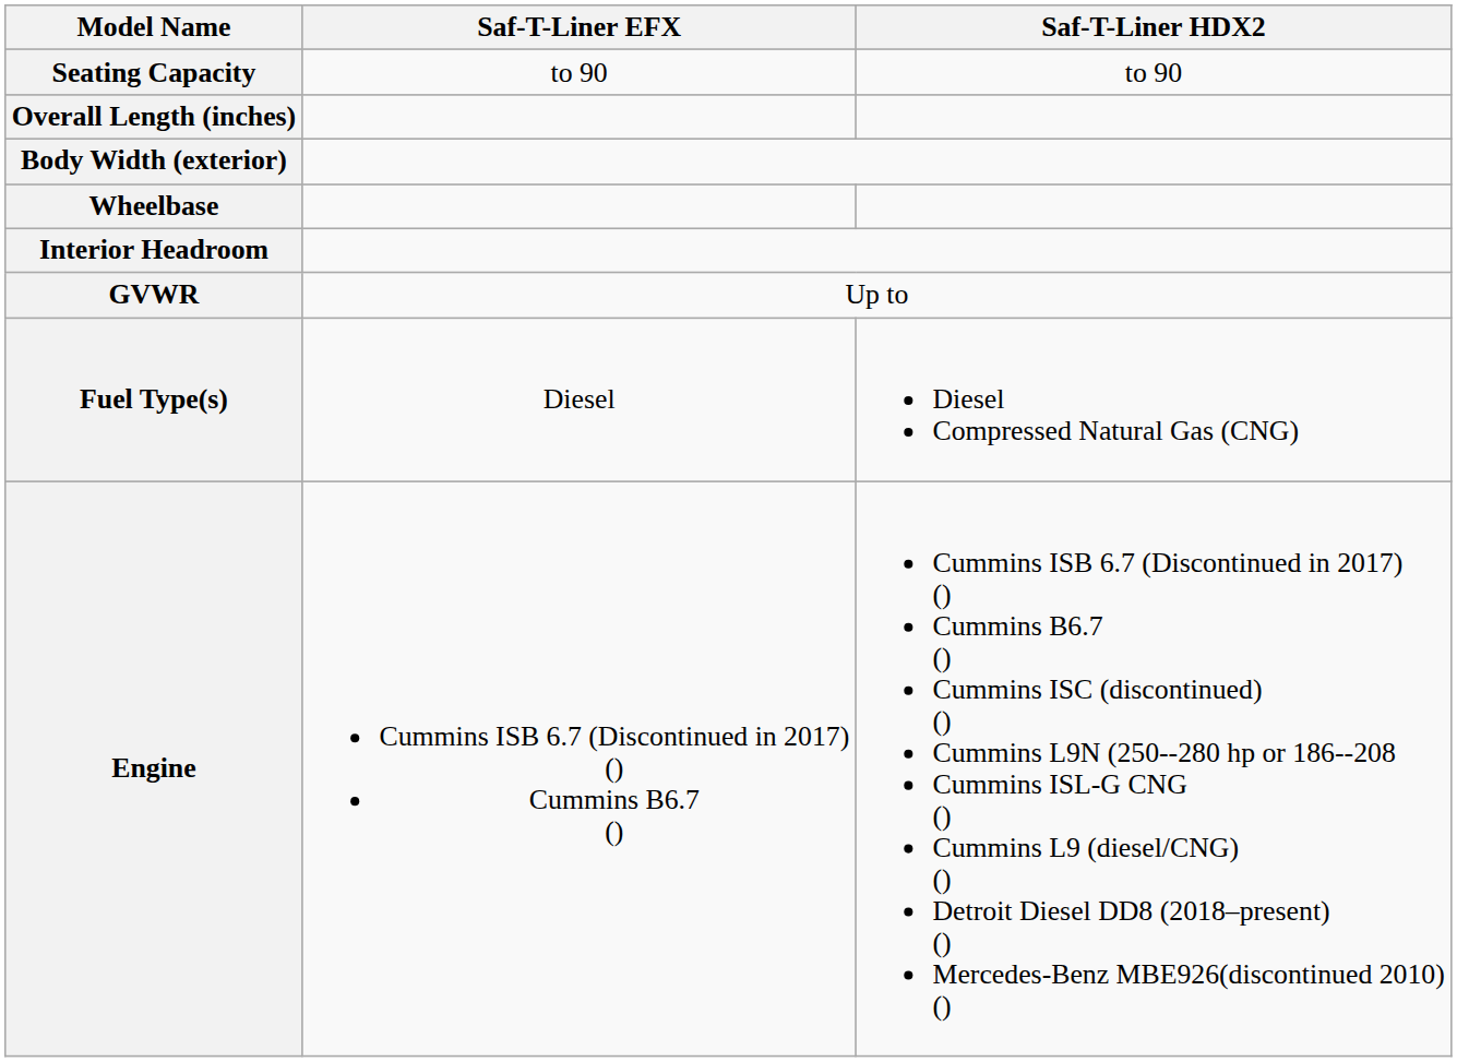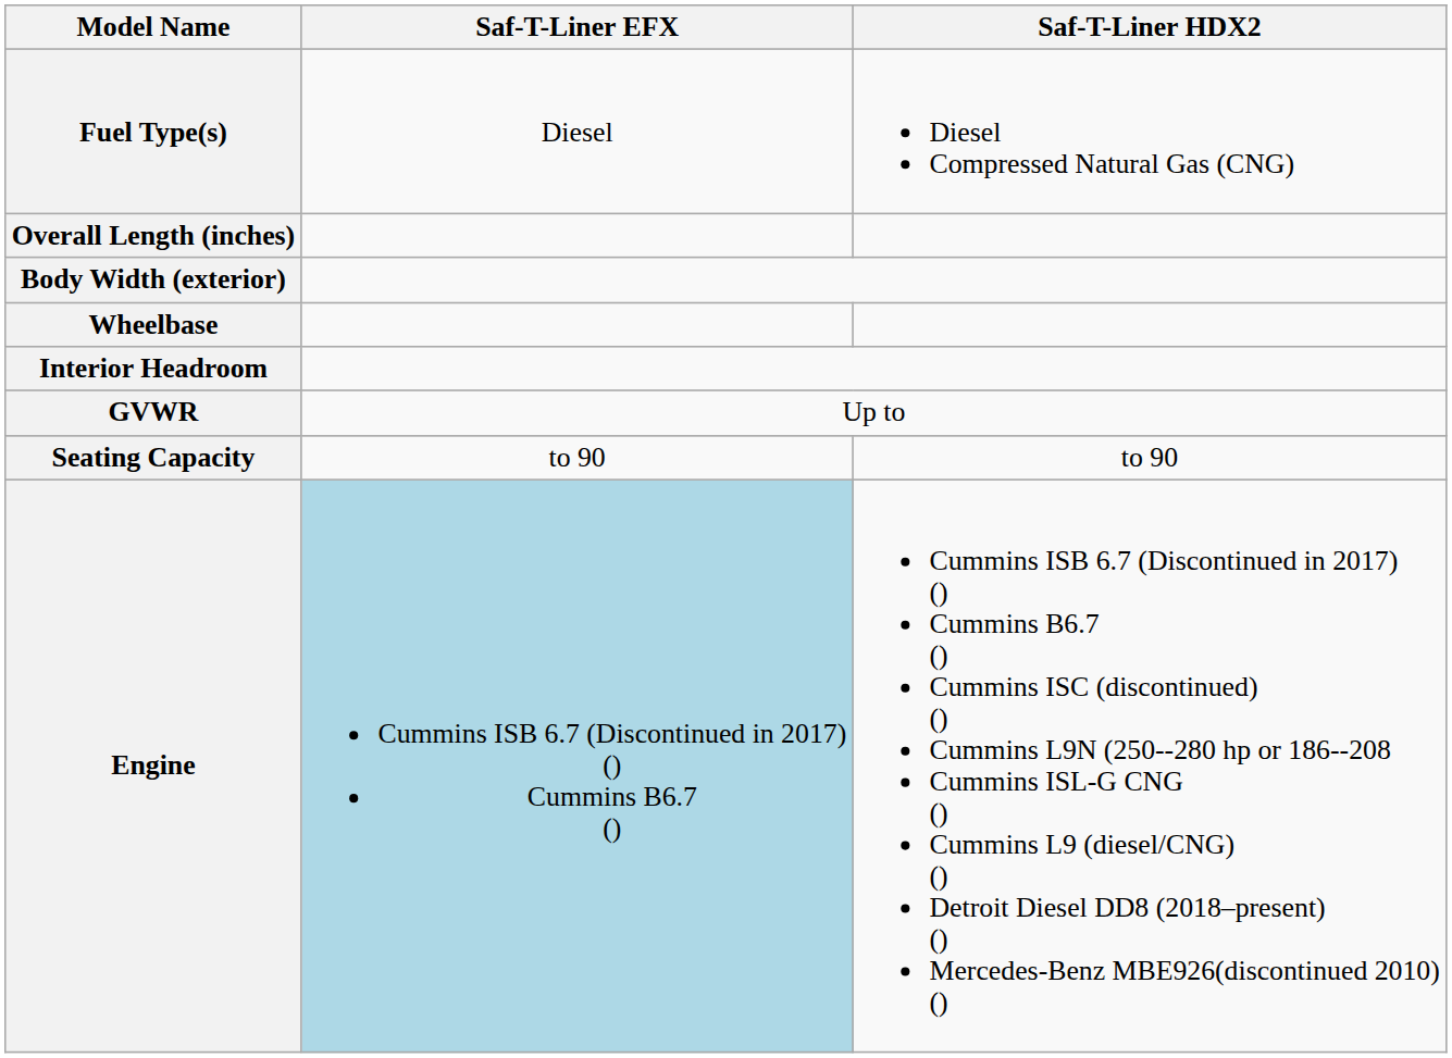rows swapped: Seating Capacity <-> Fuel Type(s)
Engine | Saf-T-Liner EFX: no background -> lightblue background
